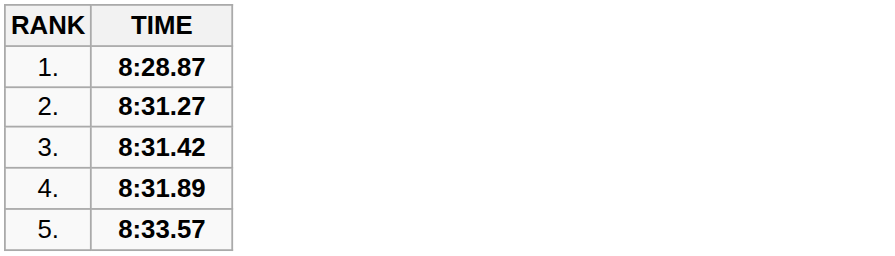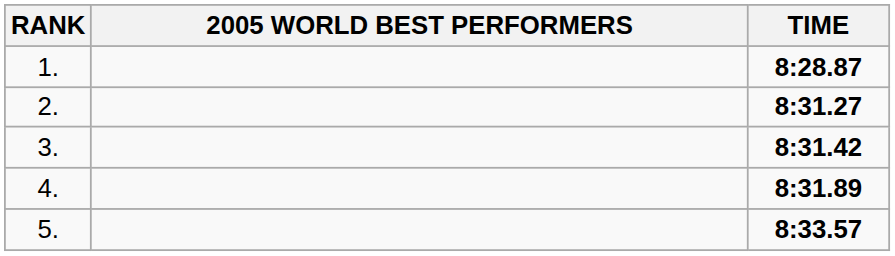+ column: 2005 WORLD BEST PERFORMERS
